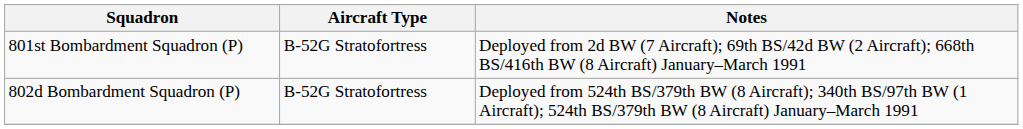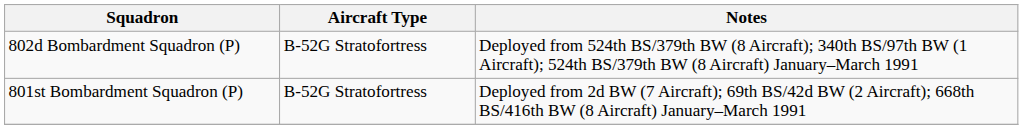rows swapped: 801st Bombardment Squadron (P) <-> 802d Bombardment Squadron (P)
